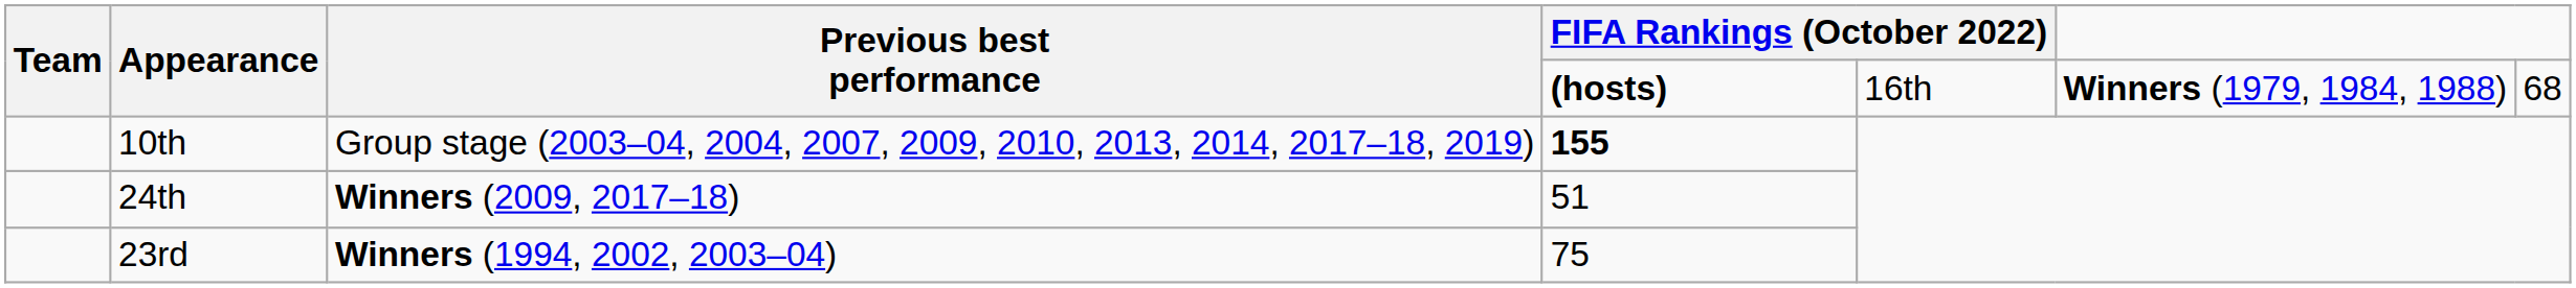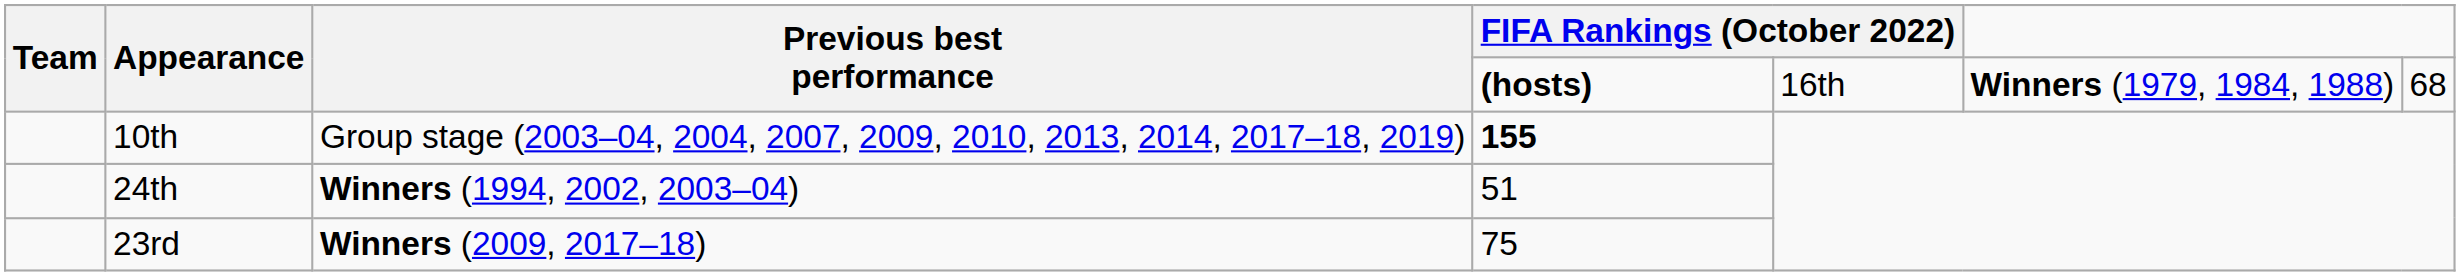24th | Previous best performance: Winners (2009, 2017–18) -> Winners (1994, 2002, 2003–04)
23rd | Previous best performance: Winners (1994, 2002, 2003–04) -> Winners (2009, 2017–18)
